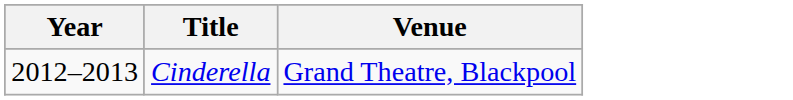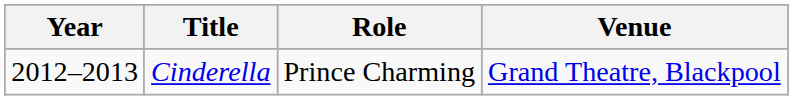+ column: Role | Prince Charming
